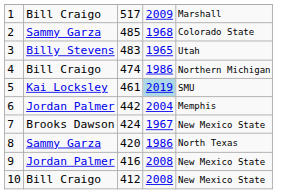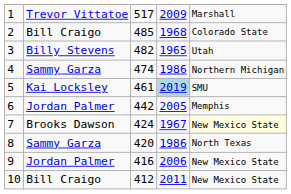1 | column 2: Bill Craigo -> Trevor Vittatoe
2 | column 2: Sammy Garza -> Bill Craigo
3 | column 3: 483 -> 482
4 | column 2: Bill Craigo -> Sammy Garza
6 | column 4: 2004 -> 2005
7 | column 5: no background -> lightyellow background
9 | column 4: 2008 -> 2006
10 | column 4: 2008 -> 2011
